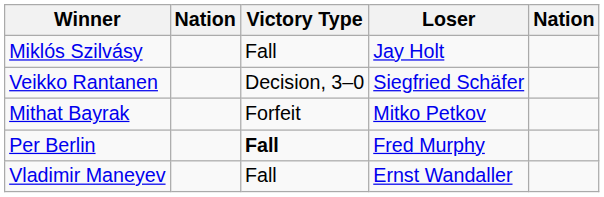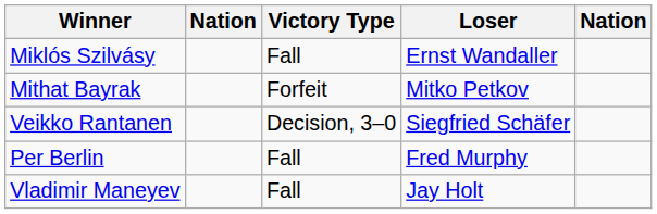Miklós Szilvásy | Loser: Jay Holt -> Ernst Wandaller
rows swapped: Mithat Bayrak <-> Veikko Rantanen
Per Berlin | Victory Type: bold -> normal
Vladimir Maneyev | Loser: Ernst Wandaller -> Jay Holt
